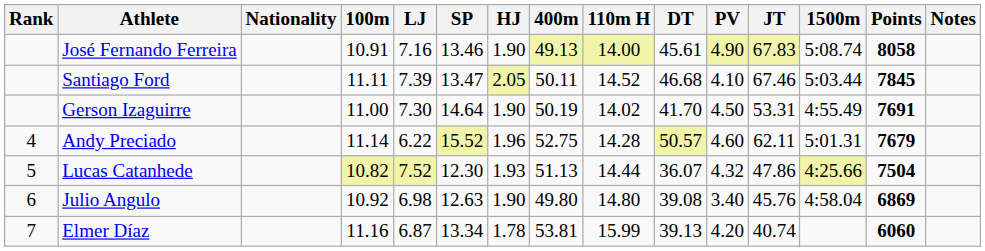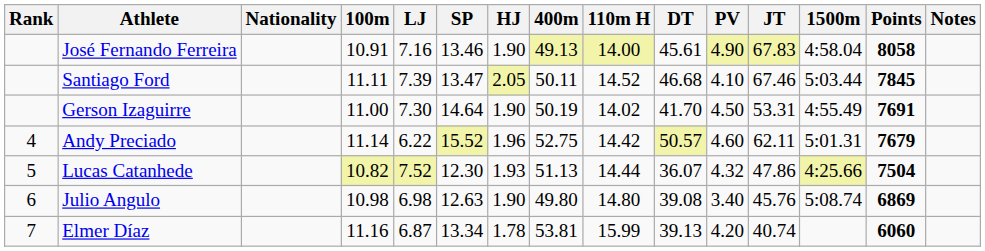José Fernando Ferreira | 1500m: 5:08.74 -> 4:58.04
Andy Preciado | 110m H: 14.28 -> 14.42
Julio Angulo | 100m: 10.92 -> 10.98
Julio Angulo | 1500m: 4:58.04 -> 5:08.74
